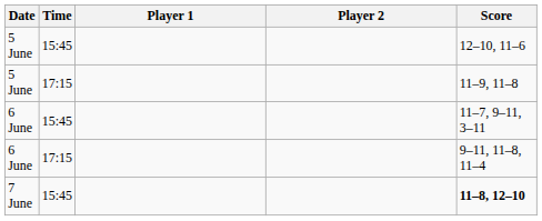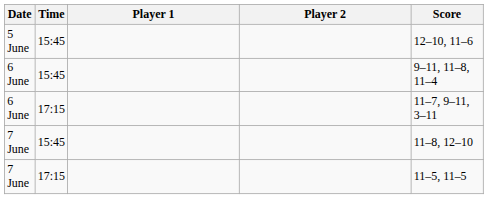- row: 5 June | 17:15 | 11–9, 11–8
6 June / 15:45 | Score: 11–7, 9–11, 3–11 -> 9–11, 11–8, 11–4
6 June / 17:15 | Score: 9–11, 11–8, 11–4 -> 11–7, 9–11, 3–11
7 June / 15:45 | Score: bold -> normal
+ row: 7 June | 17:15 | 11–5, 11–5
